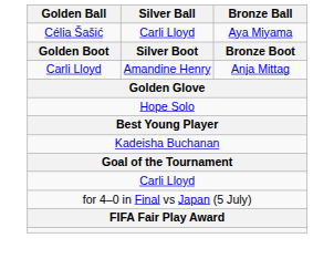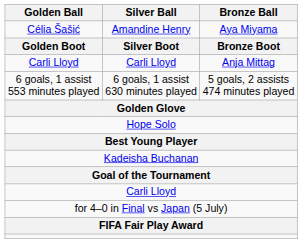Aya Miyama | Silver Ball: Carli Lloyd -> Amandine Henry
Anja Mittag | Silver Ball: Amandine Henry -> Carli Lloyd
+ row: 6 goals, 1 assist 553 minutes played | 6 goals, 1 assist 630 minutes played | 5 goals, 2 assists 474 minutes played
